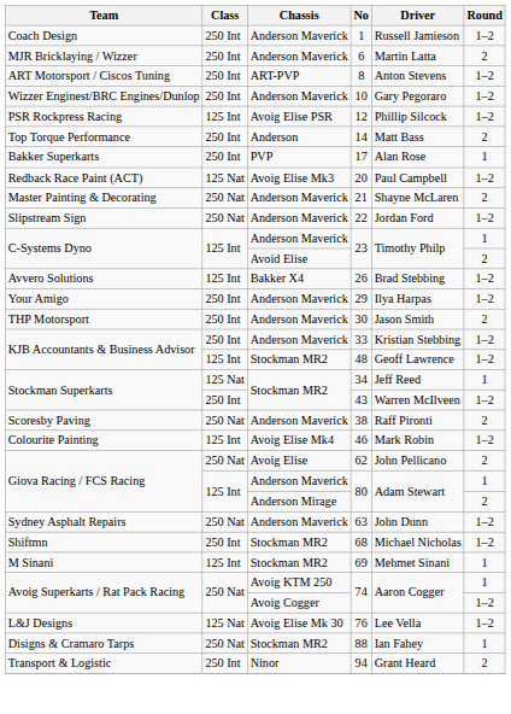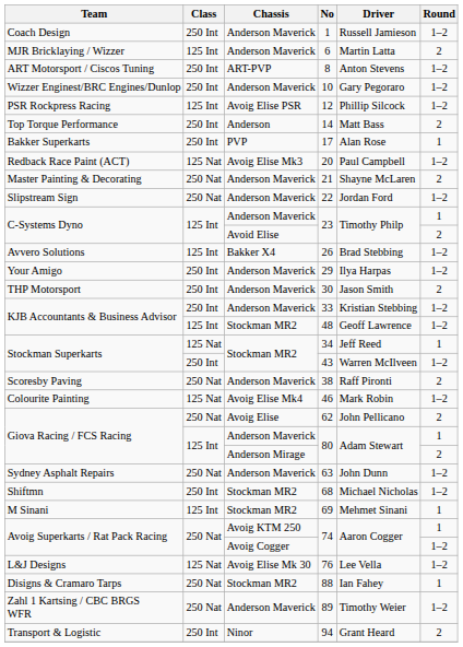6 | Class: 250 Int -> 125 Int
46 | Class: 125 Int -> 125 Nat
+ row: Zahl 1 Kartsing / CBC BRGS WFR | 250 Nat | Anderson Maverick | 89 | Timothy Weier | 1–2
